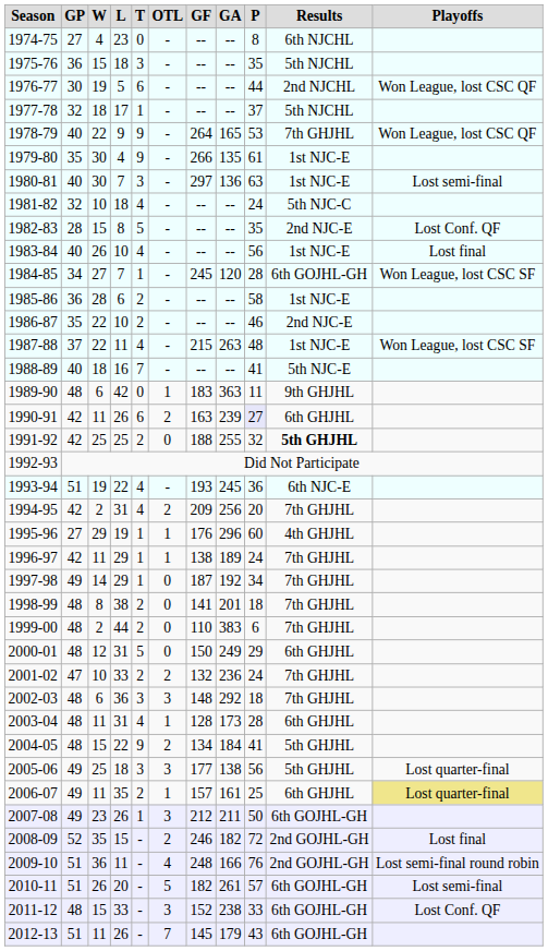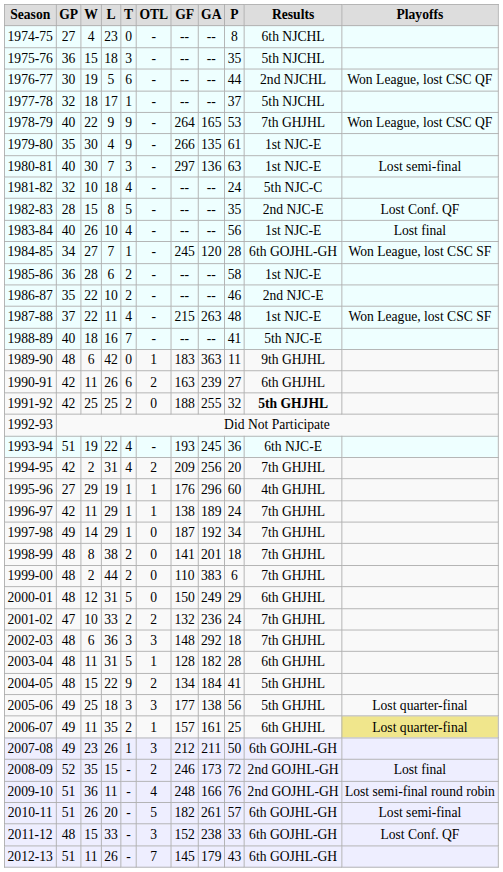1990-91 | P: lavender background -> no background
2003-04 | T: 4 -> 5
2003-04 | GA: 173 -> 182
2008-09 | GA: 182 -> 173
